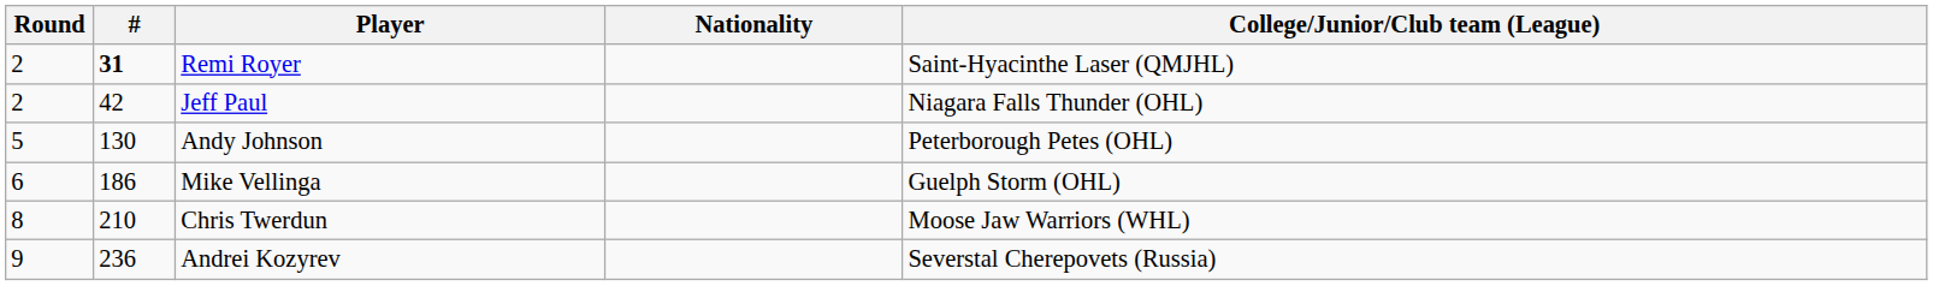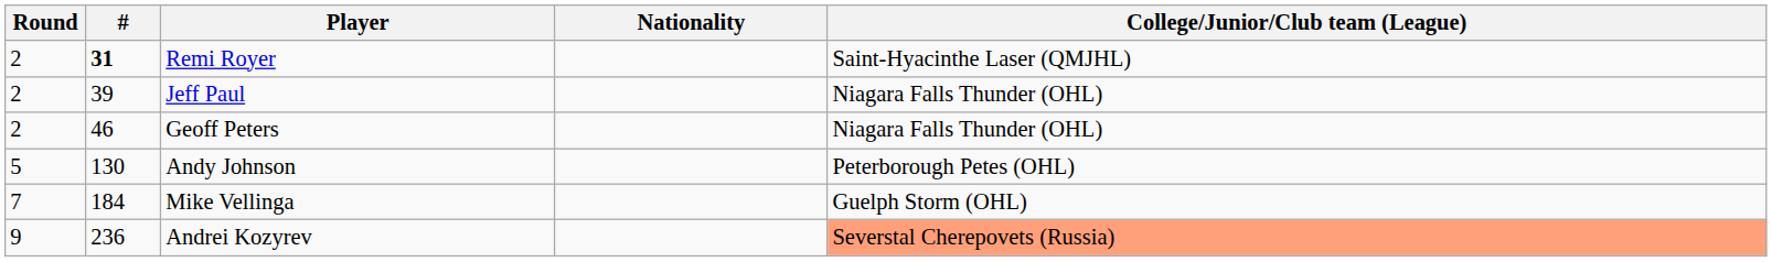Jeff Paul | #: 42 -> 39
+ row: 2 | 46 | Geoff Peters | Niagara Falls Thunder (OHL)
Mike Vellinga | Round: 6 -> 7
Mike Vellinga | #: 186 -> 184
- row: 8 | 210 | Chris Twerdun | Moose Jaw Warriors (WHL)
Andrei Kozyrev | College/Junior/Club team (League): no background -> lightsalmon background
